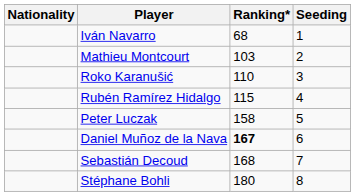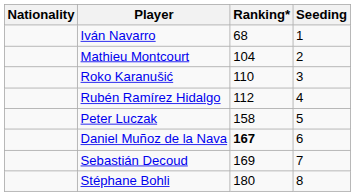Mathieu Montcourt | Ranking*: 103 -> 104
Rubén Ramírez Hidalgo | Ranking*: 115 -> 112
Sebastián Decoud | Ranking*: 168 -> 169
